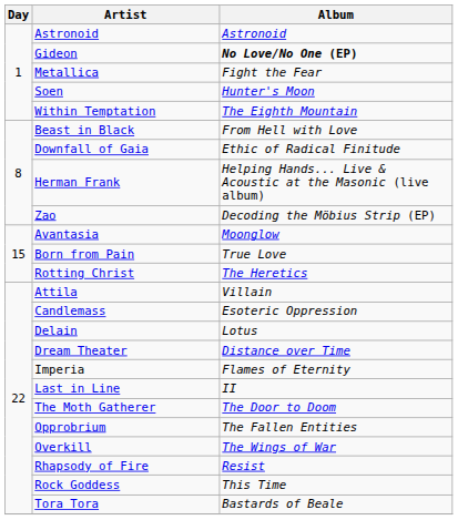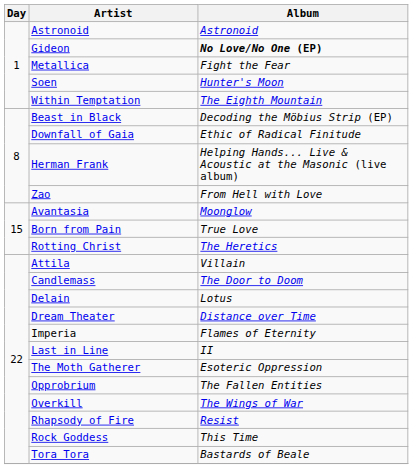Beast in Black | Album: From Hell with Love -> Decoding the Möbius Strip (EP)
Zao | Album: Decoding the Möbius Strip (EP) -> From Hell with Love
Candlemass | Album: Esoteric Oppression -> The Door to Doom
The Moth Gatherer | Album: The Door to Doom -> Esoteric Oppression
